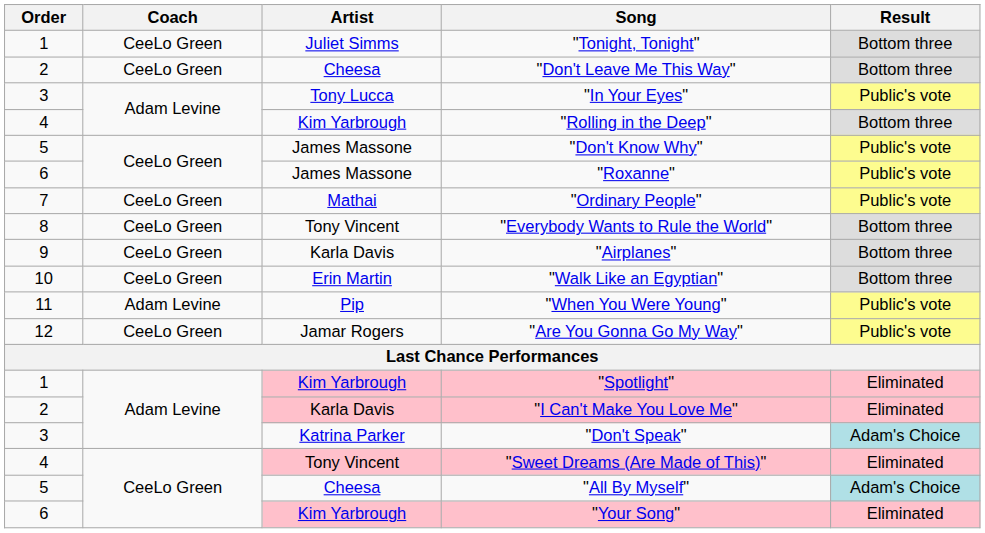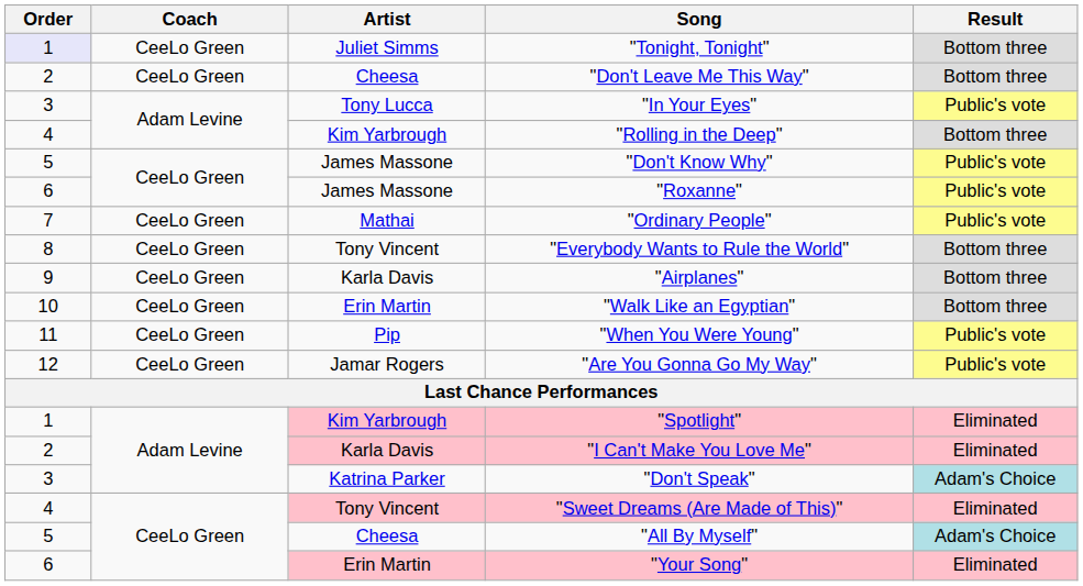"Tonight, Tonight" | Order: no background -> lavender background
"When You Were Young" | Coach: Adam Levine -> CeeLo Green
"Your Song" | Artist: Kim Yarbrough -> Erin Martin
